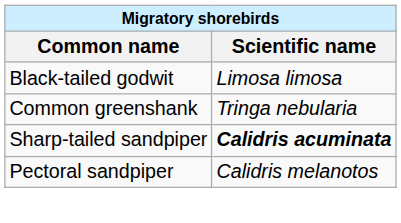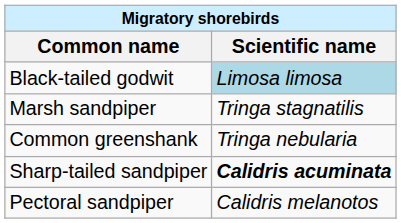Black-tailed godwit | Scientific name: no background -> lightblue background
+ row: Marsh sandpiper | Tringa stagnatilis
